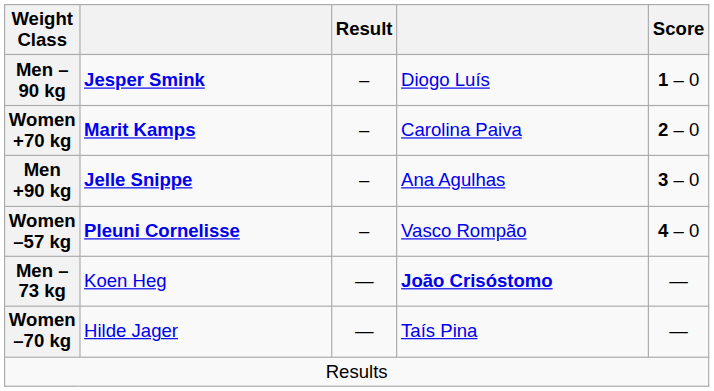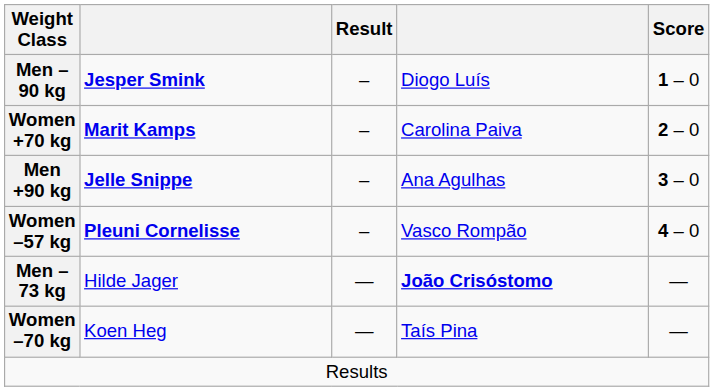Men –73 kg | column 2: Koen Heg -> Hilde Jager
Women –70 kg | column 2: Hilde Jager -> Koen Heg
